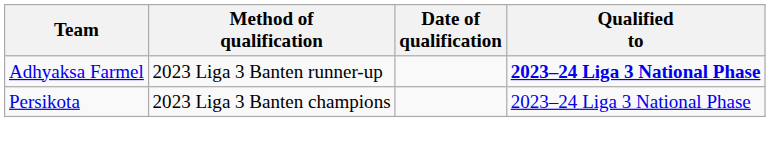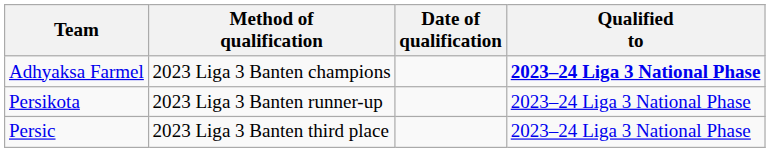Adhyaksa Farmel | Method of qualification: 2023 Liga 3 Banten runner-up -> 2023 Liga 3 Banten champions
Persikota | Method of qualification: 2023 Liga 3 Banten champions -> 2023 Liga 3 Banten runner-up
+ row: Persic | 2023 Liga 3 Banten third place | 2023–24 Liga 3 National Phase
